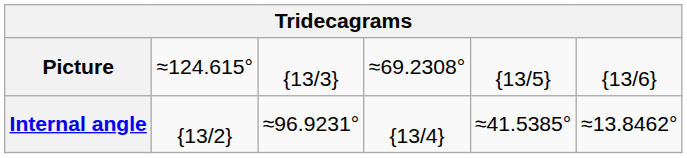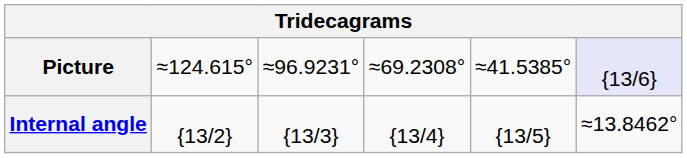Picture | column 3: {13/3} -> ≈96.9231°
Picture | column 5: {13/5} -> ≈41.5385°
Picture | column 6: no background -> lavender background
Internal angle | column 3: ≈96.9231° -> {13/3}
Internal angle | column 5: ≈41.5385° -> {13/5}
